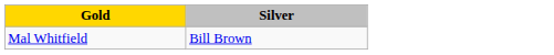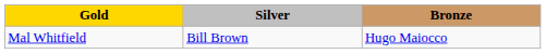+ column: Bronze | Hugo Maiocco
